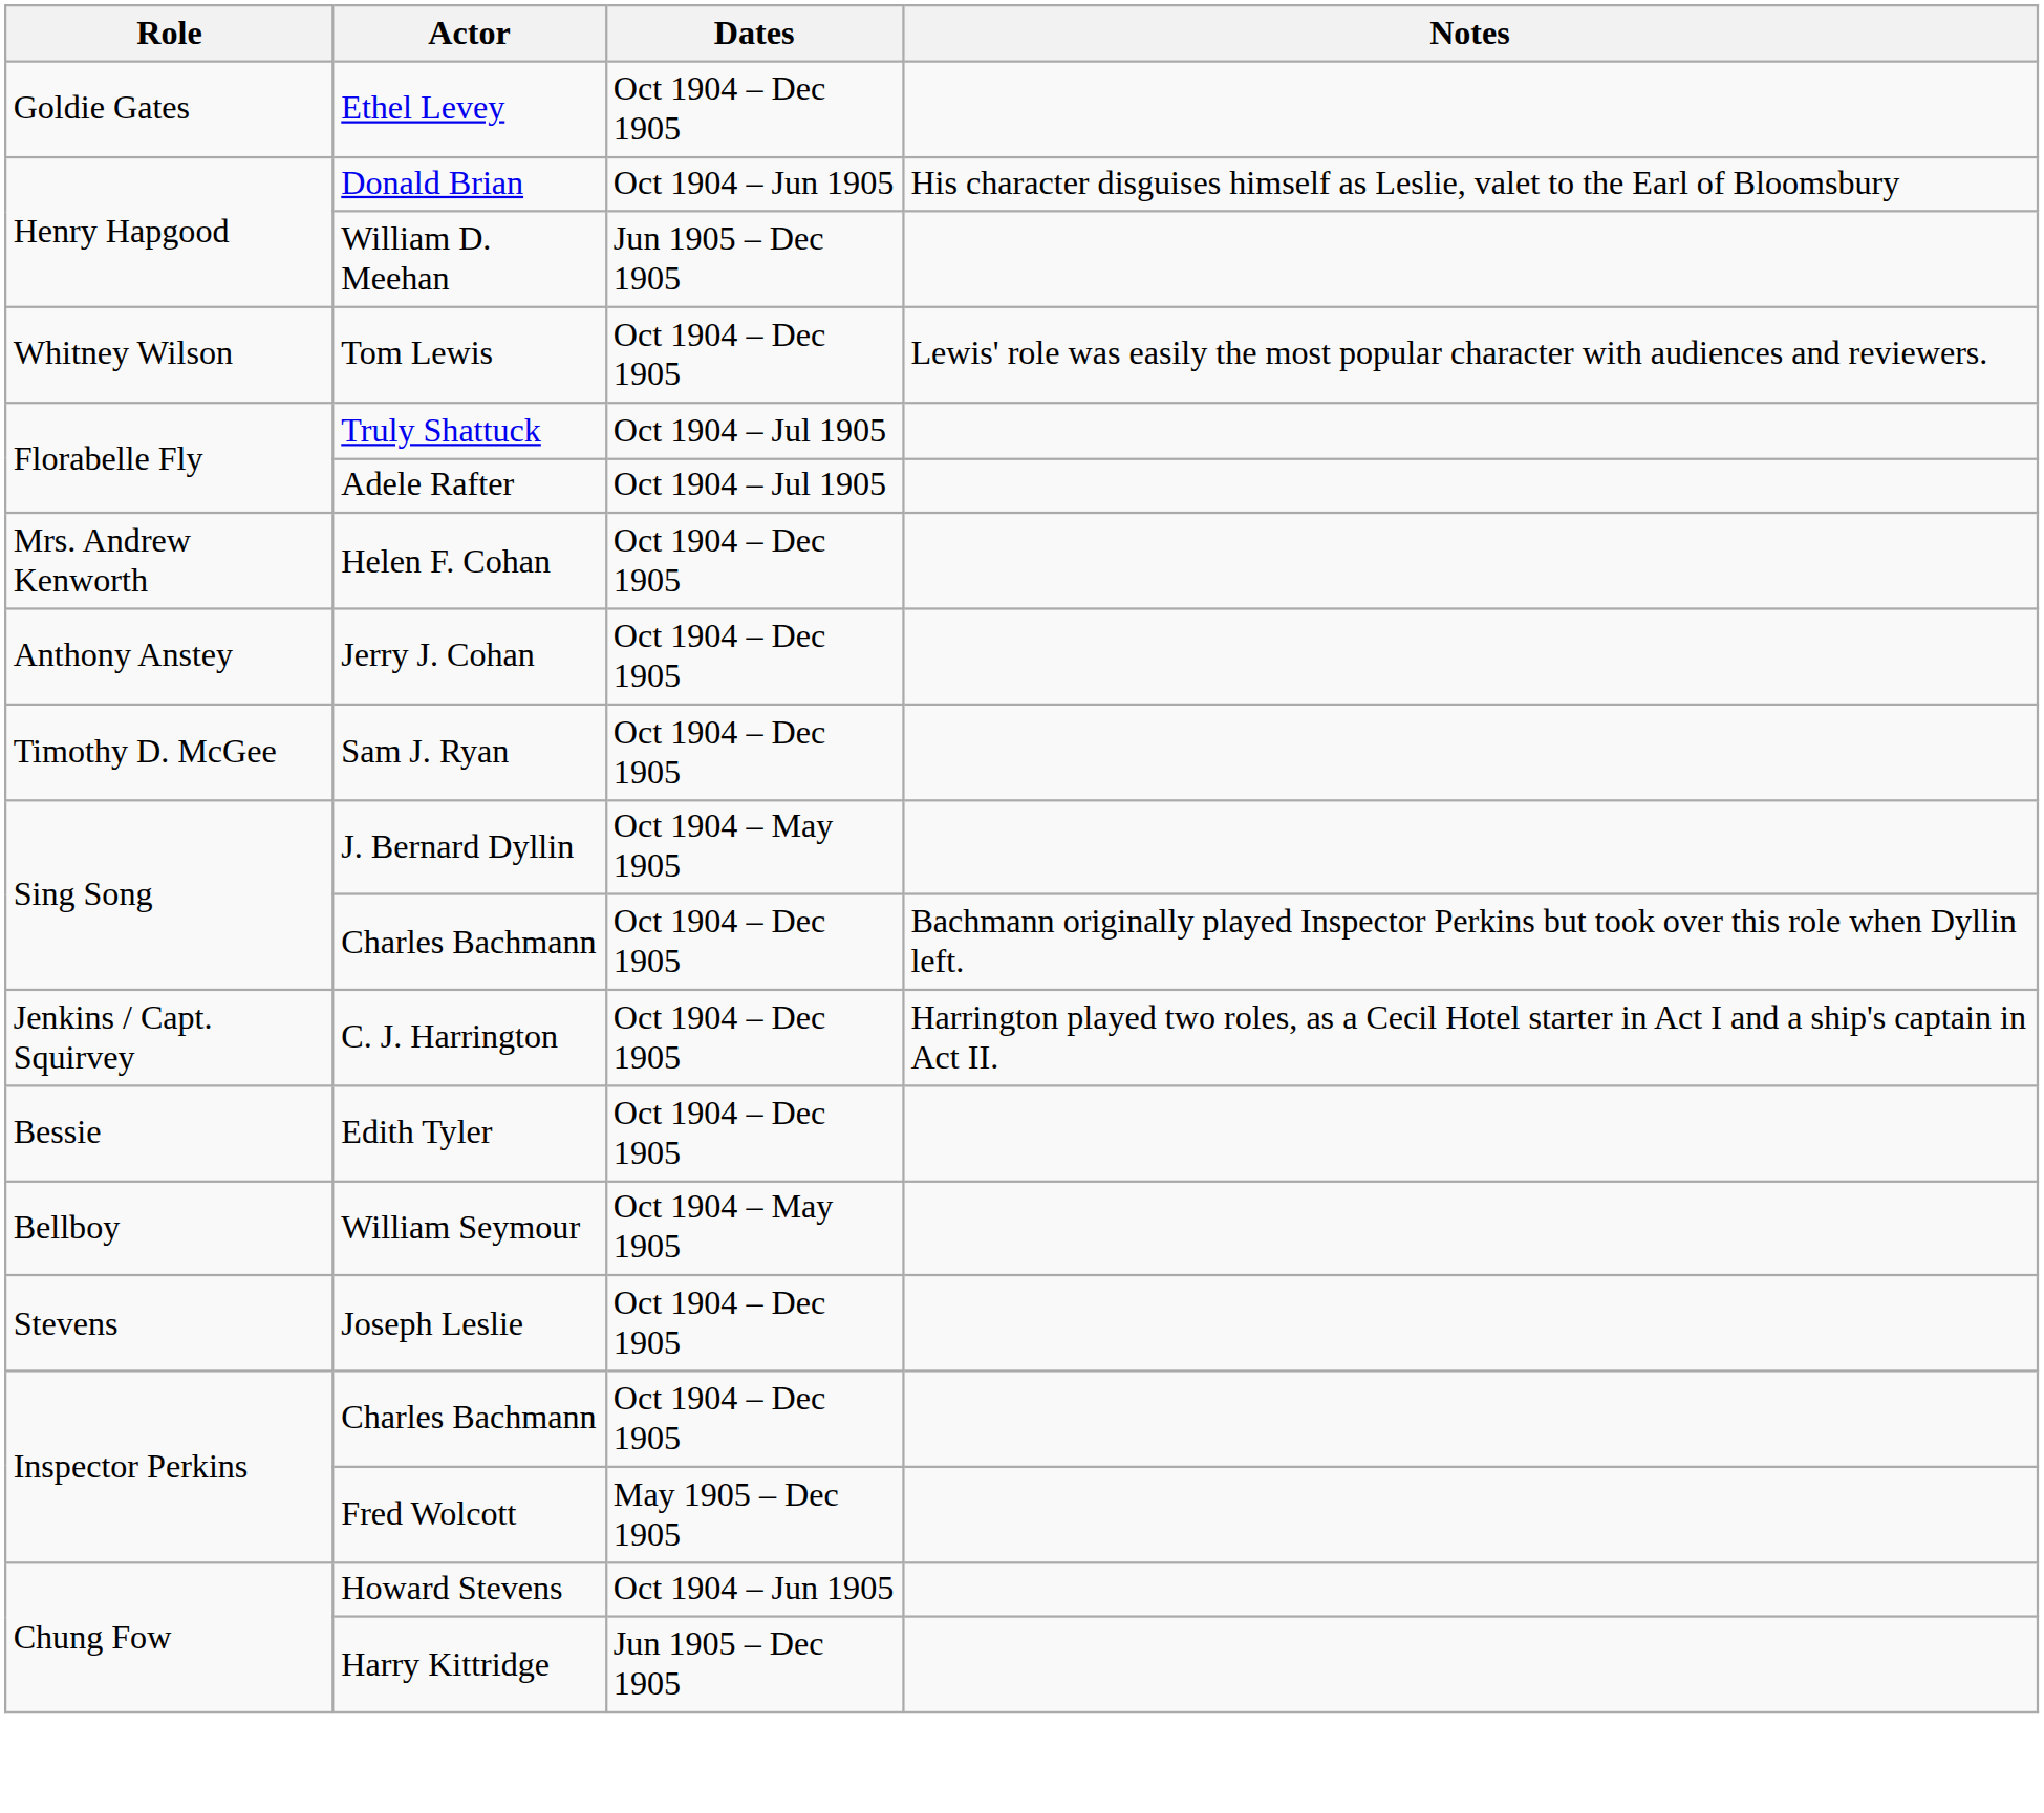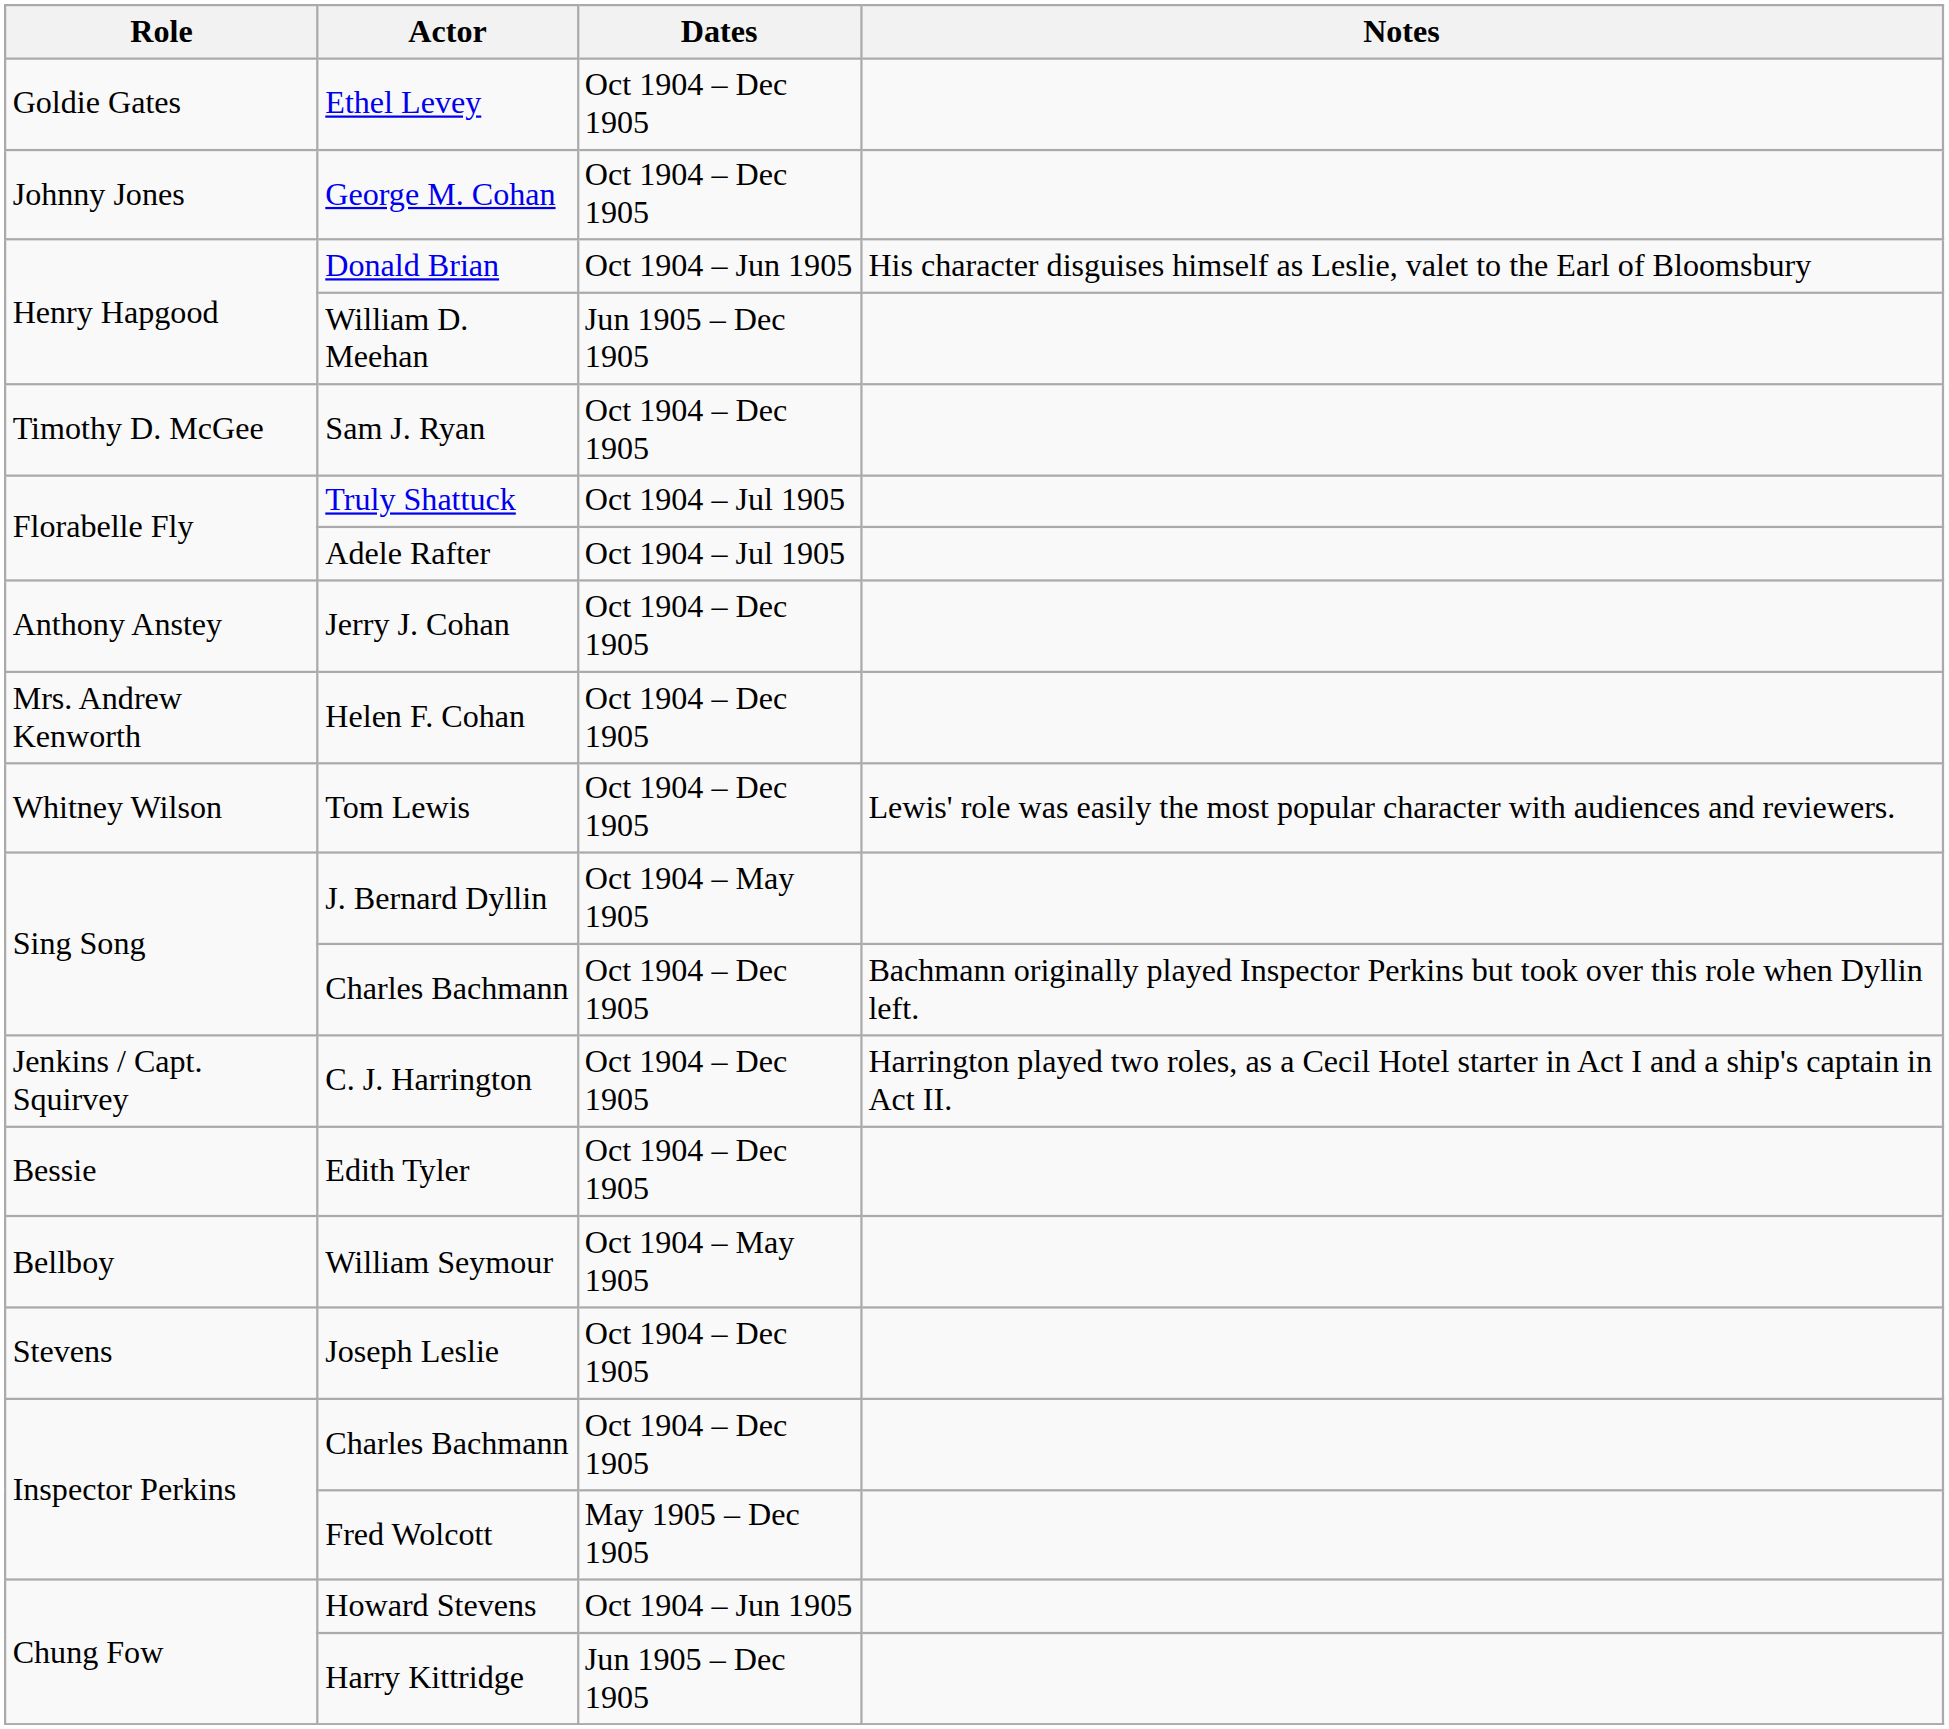+ row: Johnny Jones | George M. Cohan | Oct 1904 – Dec 1905
rows swapped: Sam J. Ryan <-> Tom Lewis
rows swapped: Jerry J. Cohan <-> Helen F. Cohan
